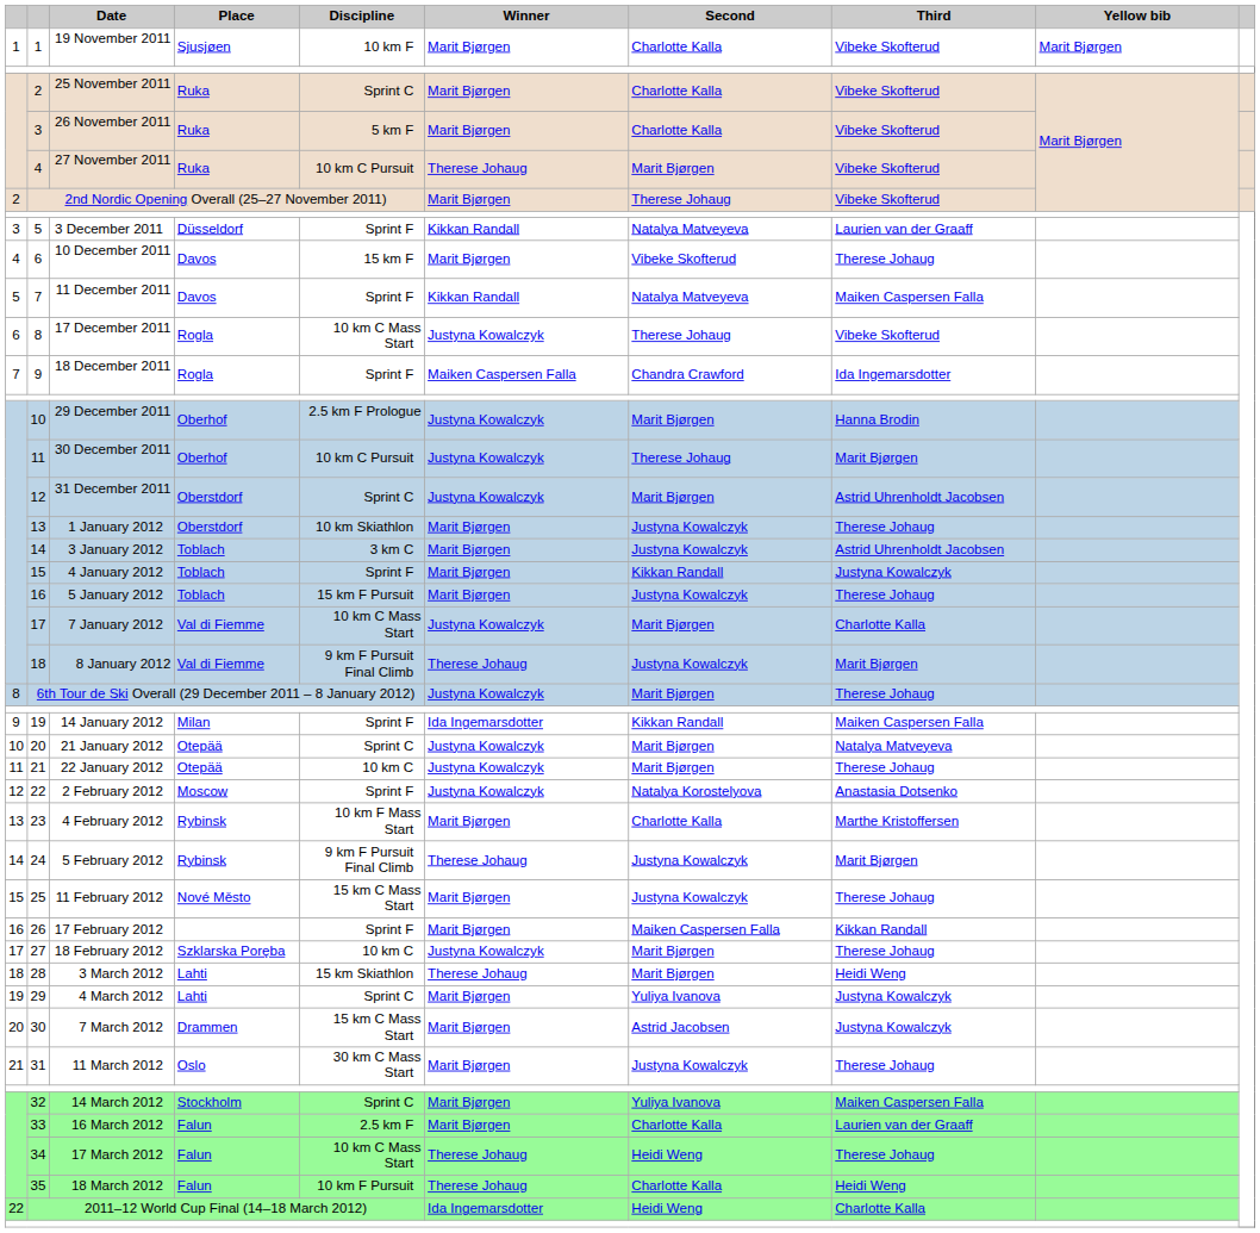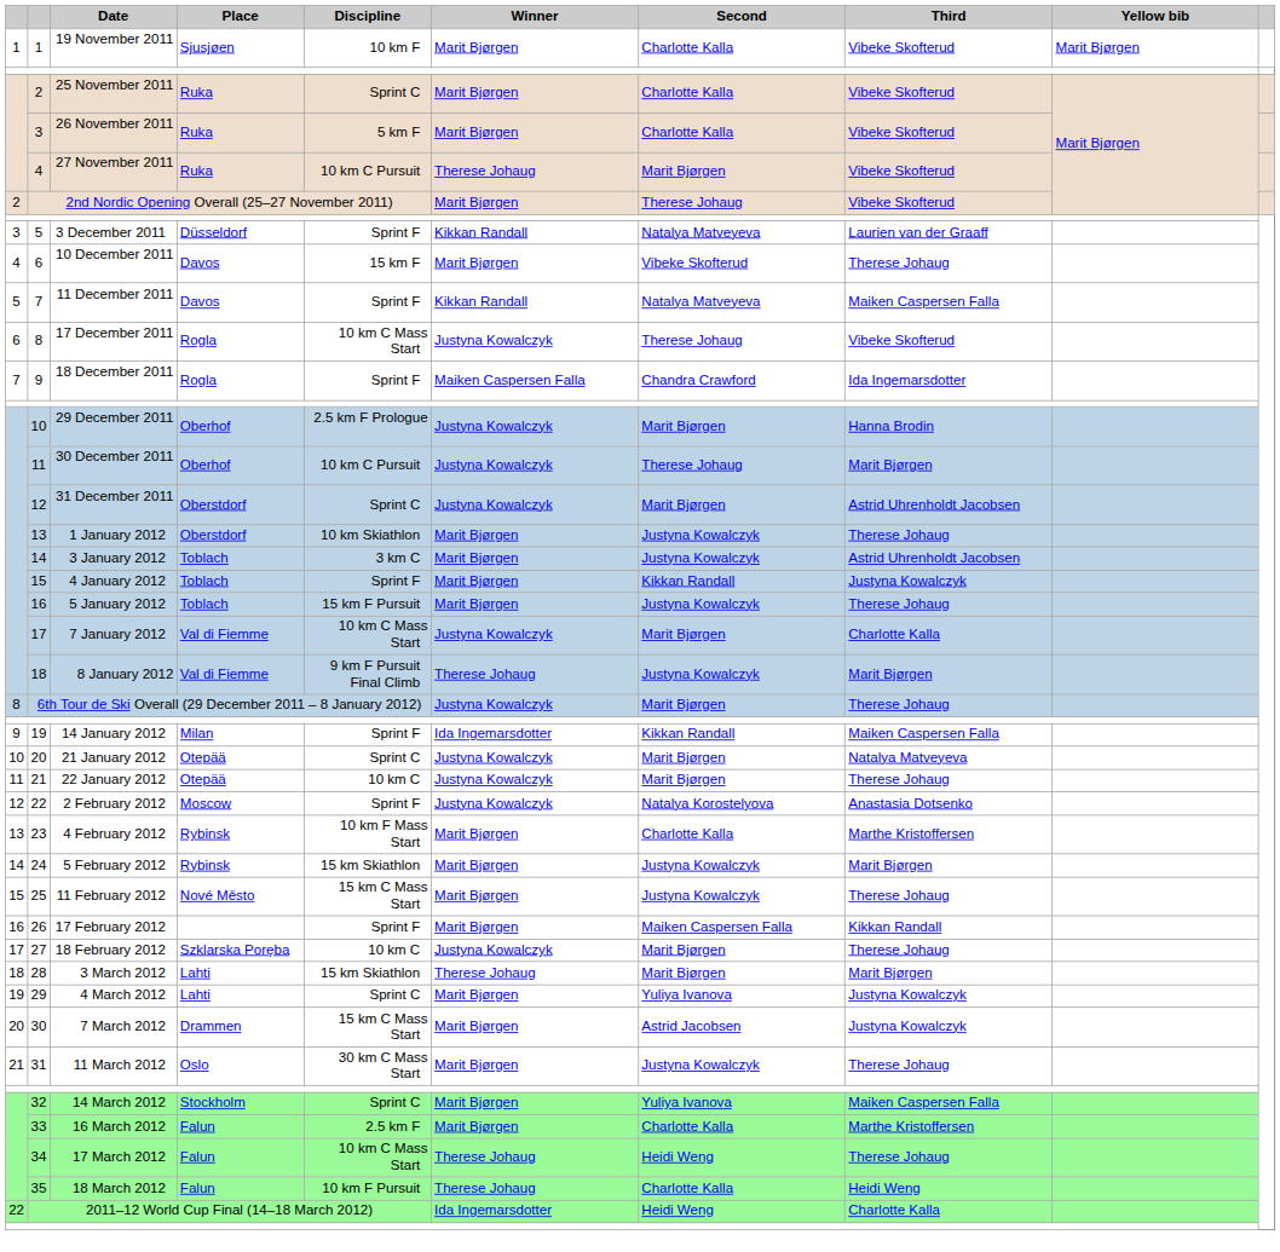24 | Discipline: 9 km F Pursuit Final Climb -> 15 km Skiathlon
24 | Winner: Therese Johaug -> Marit Bjørgen
28 | Third: Heidi Weng -> Marit Bjørgen
33 | Third: Laurien van der Graaff -> Marthe Kristoffersen
